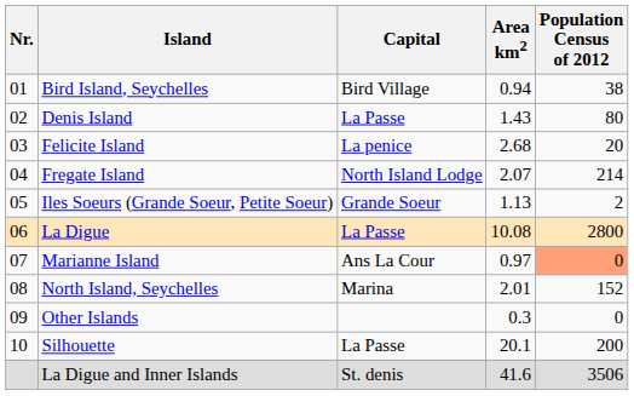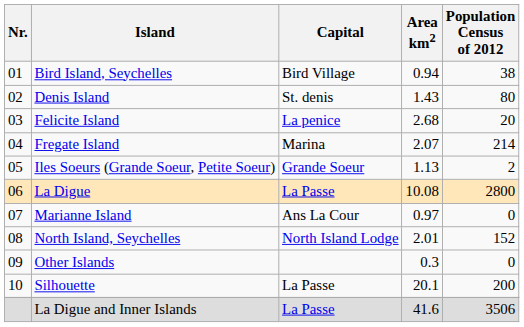Denis Island | Capital: La Passe -> St. denis
Fregate Island | Capital: North Island Lodge -> Marina
Marianne Island | Population Census of 2012: lightsalmon background -> no background
North Island, Seychelles | Capital: Marina -> North Island Lodge
La Digue and Inner Islands | Capital: St. denis -> La Passe
